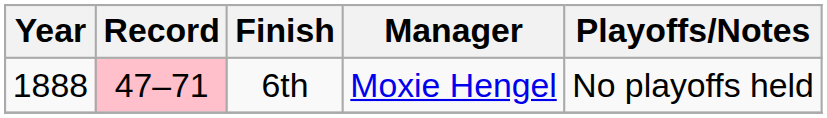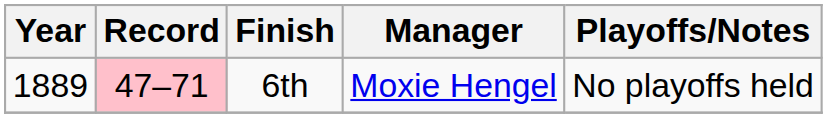6th | Year: 1888 -> 1889
